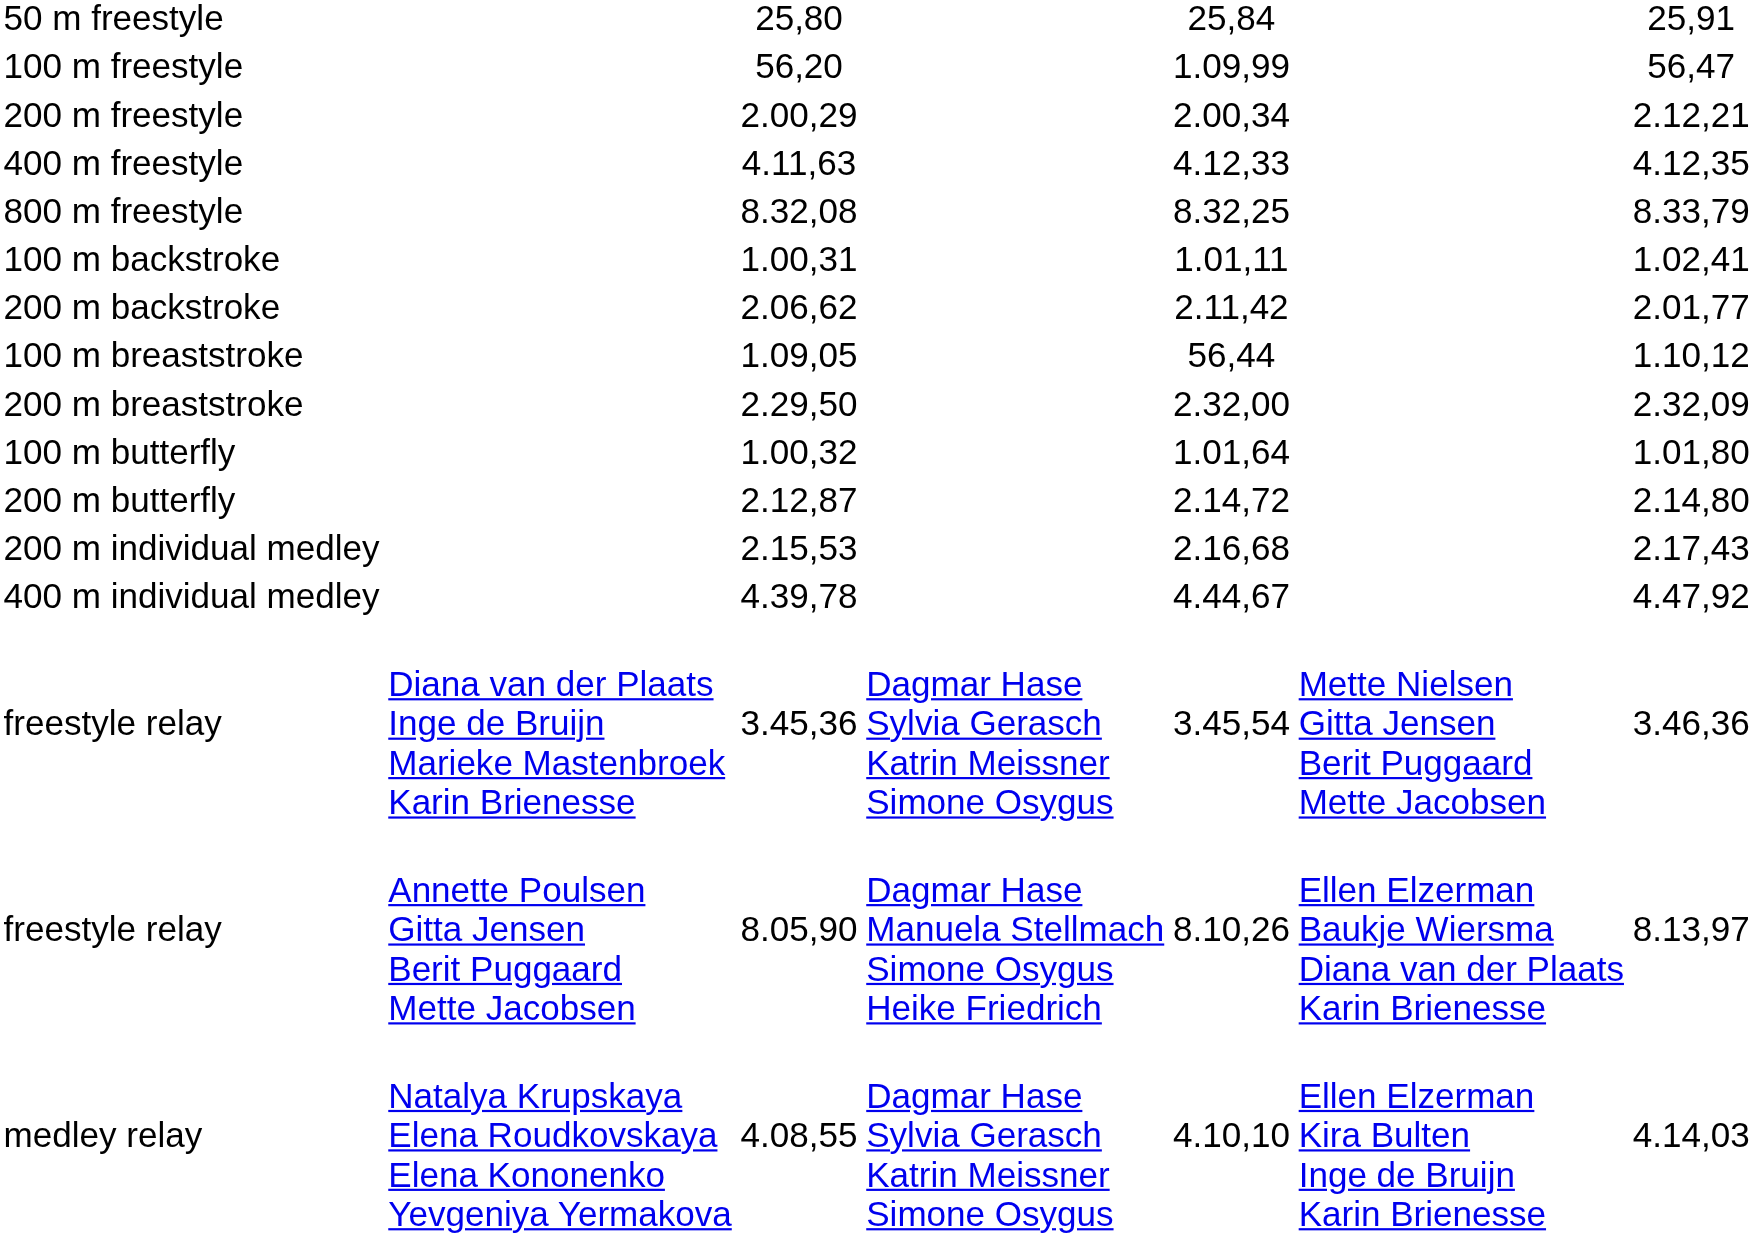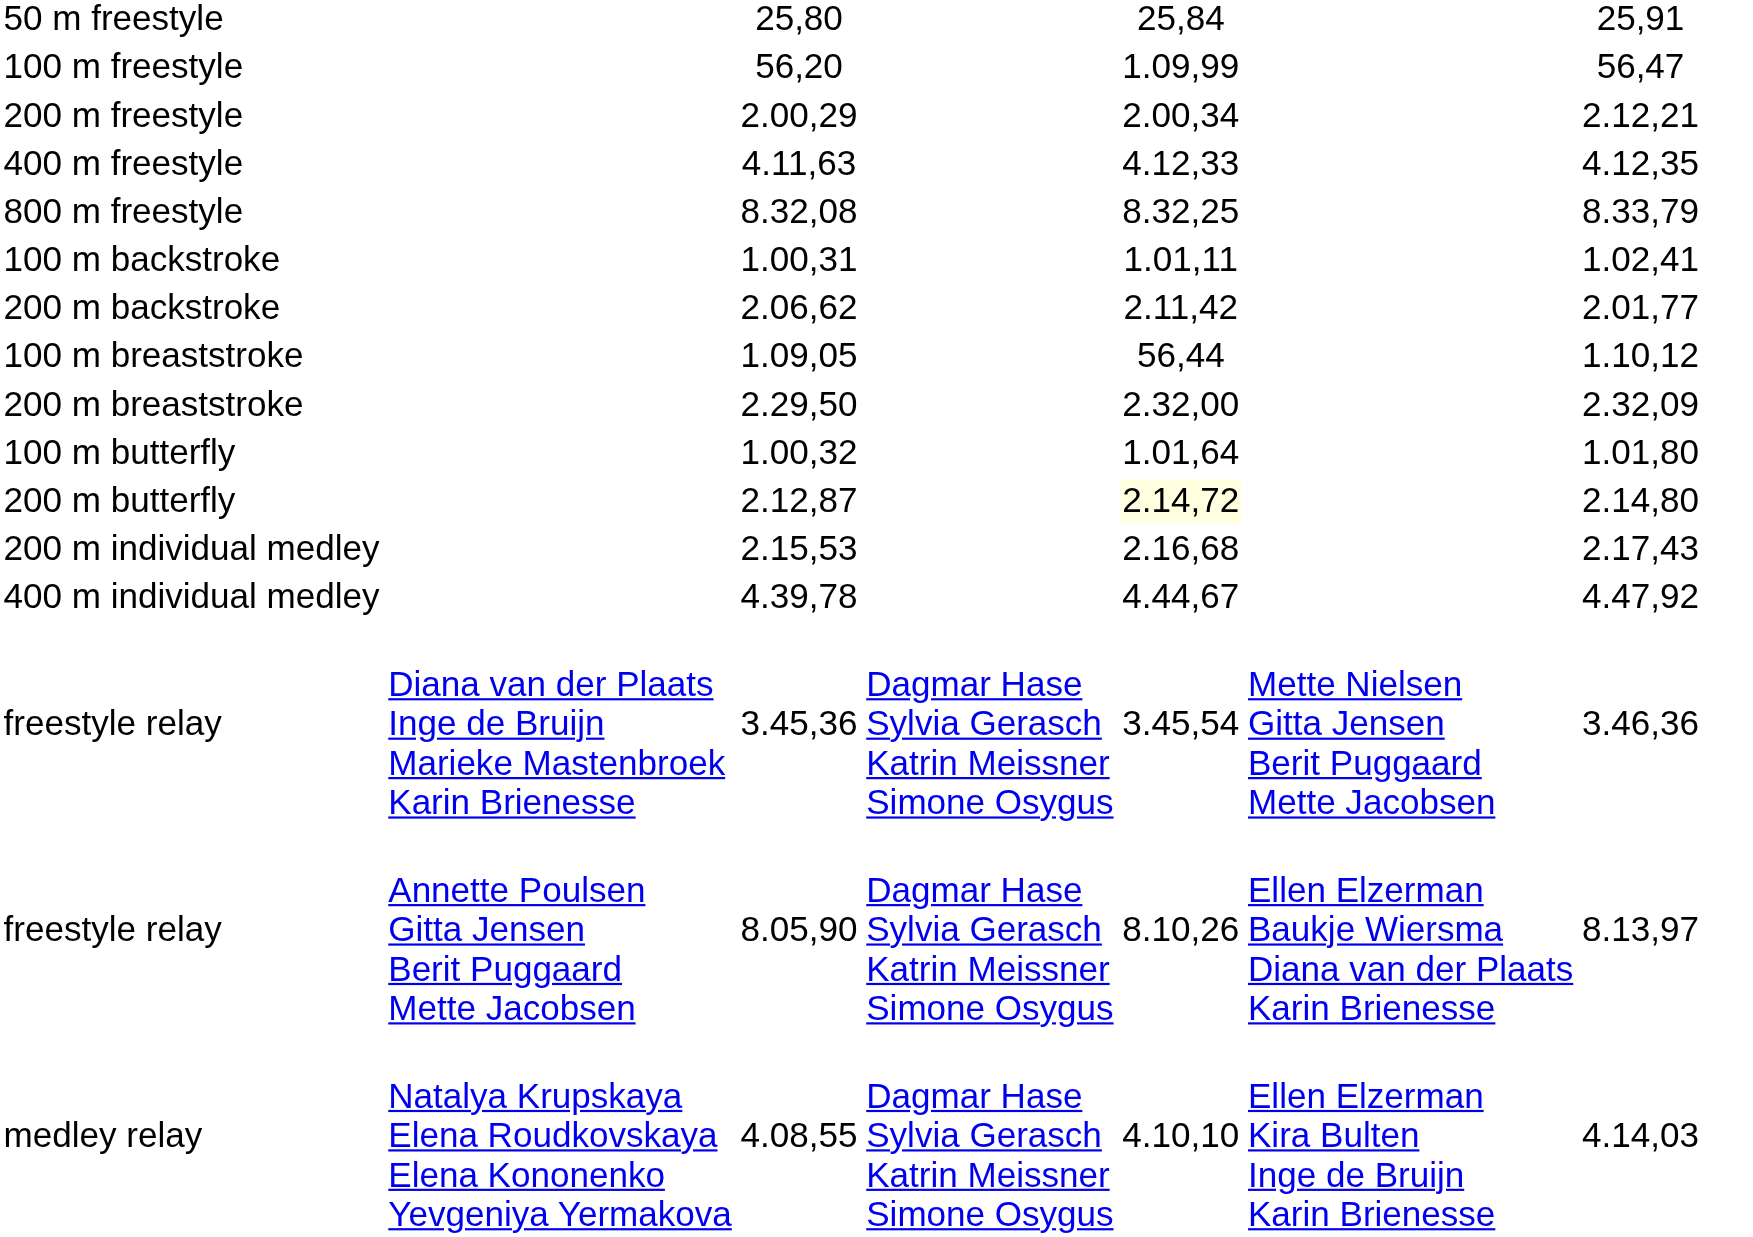200 m butterfly | column 5: no background -> lightyellow background
freestyle relay / 8.05,90 | column 4: Dagmar Hase Manuela Stellmach Simone Osygus Heike Friedrich -> Dagmar Hase Sylvia Gerasch Katrin Meissner Simone Osygus
